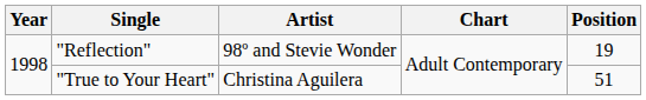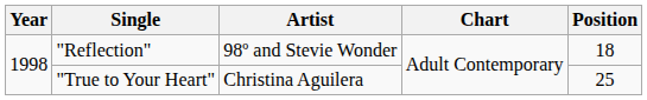"Reflection" | Position: 19 -> 18
"True to Your Heart" | Position: 51 -> 25
